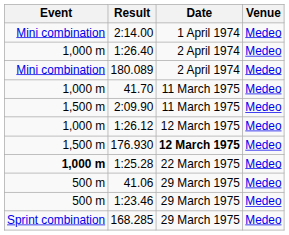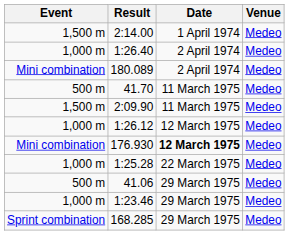2:14.00 | Event: Mini combination -> 1,500 m
41.70 | Event: 1,000 m -> 500 m
176.930 | Event: 1,500 m -> Mini combination
1:25.28 | Event: bold -> normal
1:23.46 | Event: 500 m -> 1,000 m
